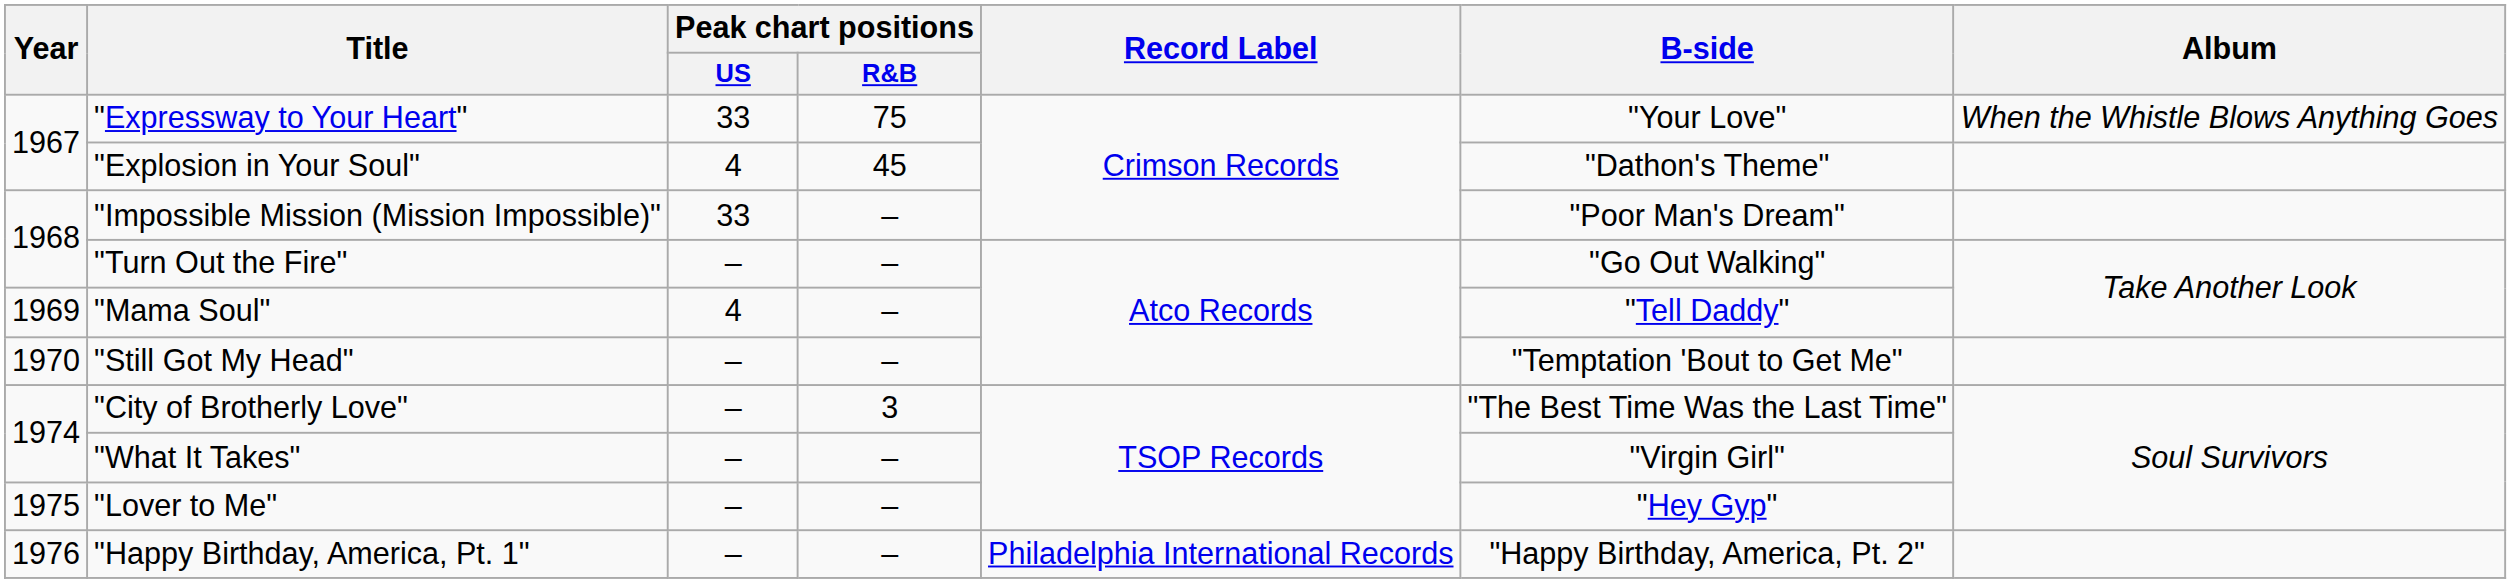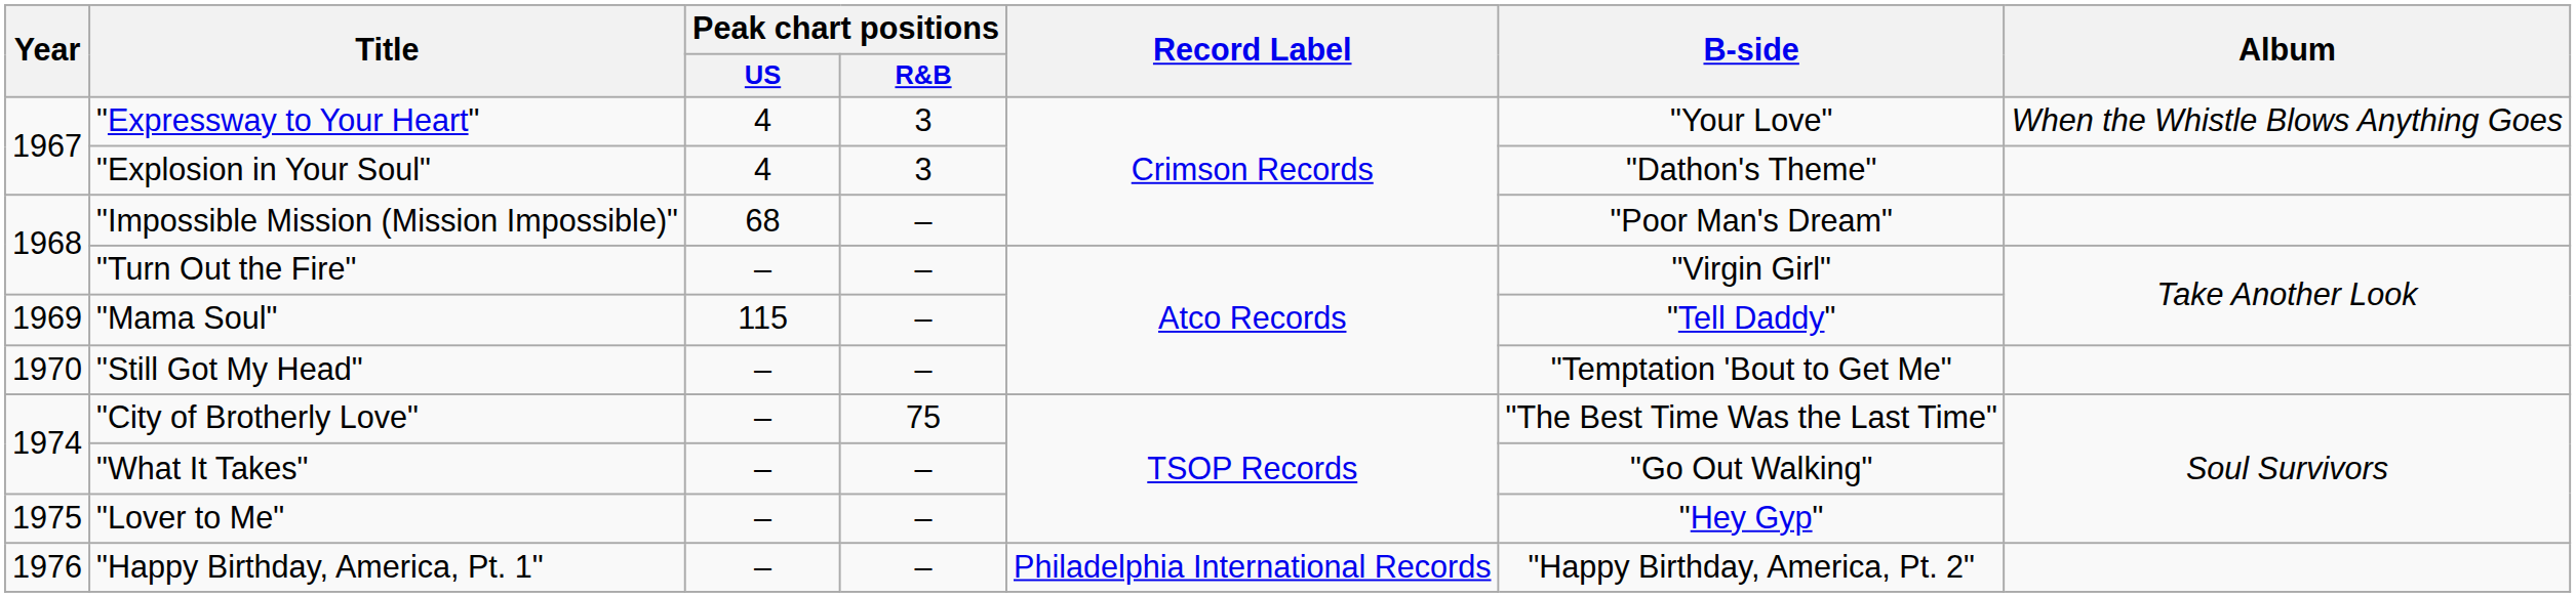"Expressway to Your Heart" | Peak chart positions / US: 33 -> 4
"Expressway to Your Heart" | Peak chart positions / R&B: 75 -> 3
"Explosion in Your Soul" | Peak chart positions / R&B: 45 -> 3
"Impossible Mission (Mission Impossible)" | Peak chart positions / US: 33 -> 68
"Turn Out the Fire" | B-side: "Go Out Walking" -> "Virgin Girl"
"Mama Soul" | Peak chart positions / US: 4 -> 115
"City of Brotherly Love" | Peak chart positions / R&B: 3 -> 75
"What It Takes" | B-side: "Virgin Girl" -> "Go Out Walking"
